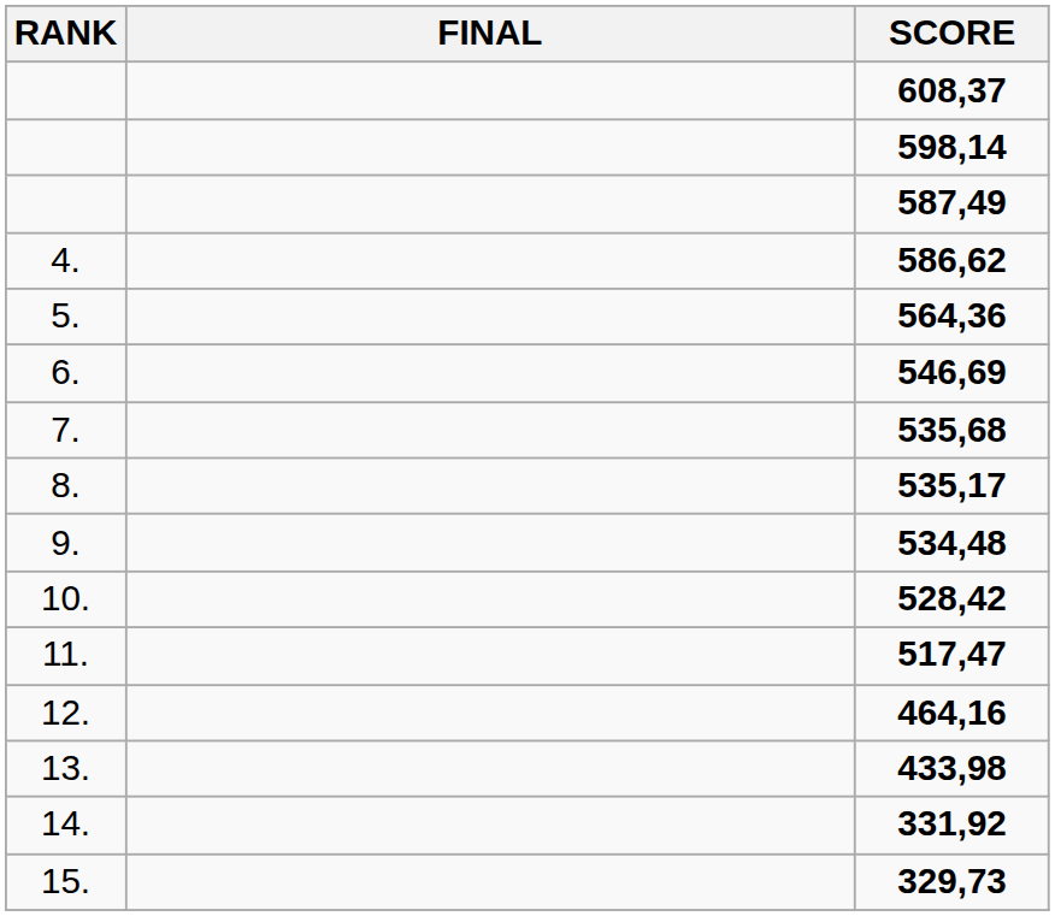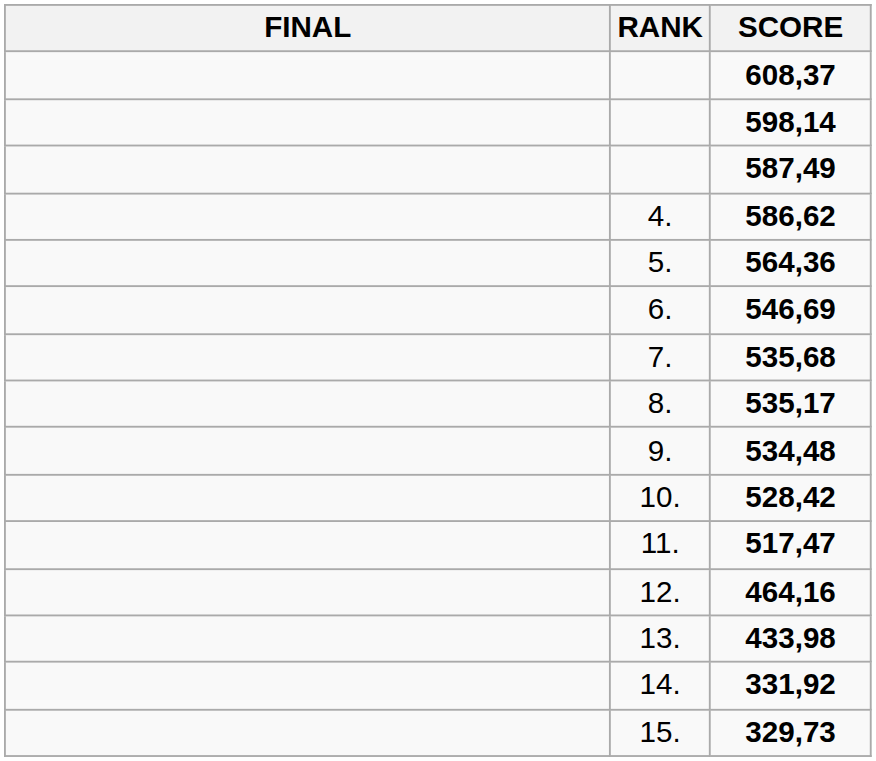columns swapped: RANK <-> FINAL
